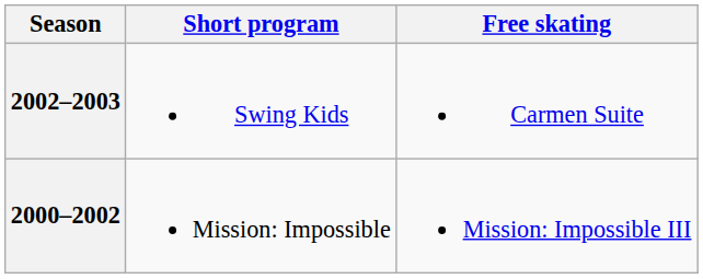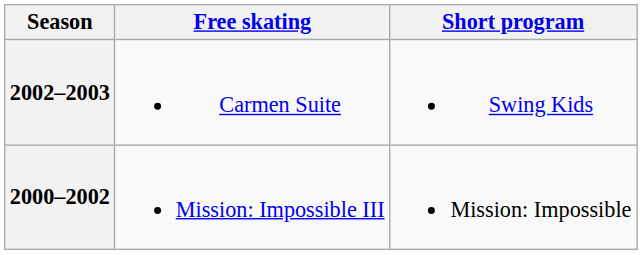columns swapped: Short program <-> Free skating
